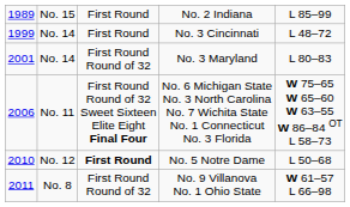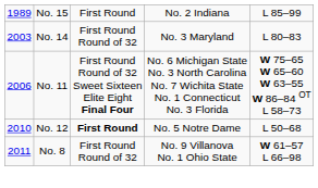- row: 1999 | No. 14 | First Round | No. 3 Cincinnati | L 48–72
No. 3 Maryland | column 1: 2001 -> 2003
